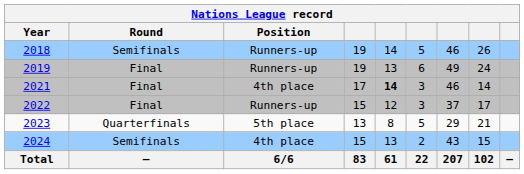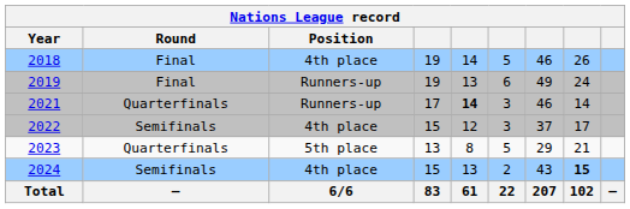2018 | Round: Semifinals -> Final
2018 | Position: Runners-up -> 4th place
2021 | Round: Final -> Quarterfinals
2021 | Position: 4th place -> Runners-up
2022 | Round: Final -> Semifinals
2022 | Position: Runners-up -> 4th place
2024 | column 8: normal -> bold
